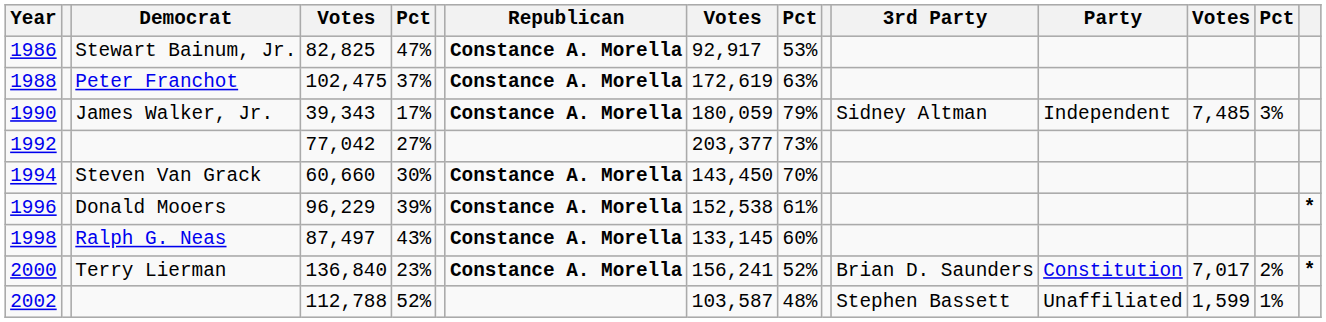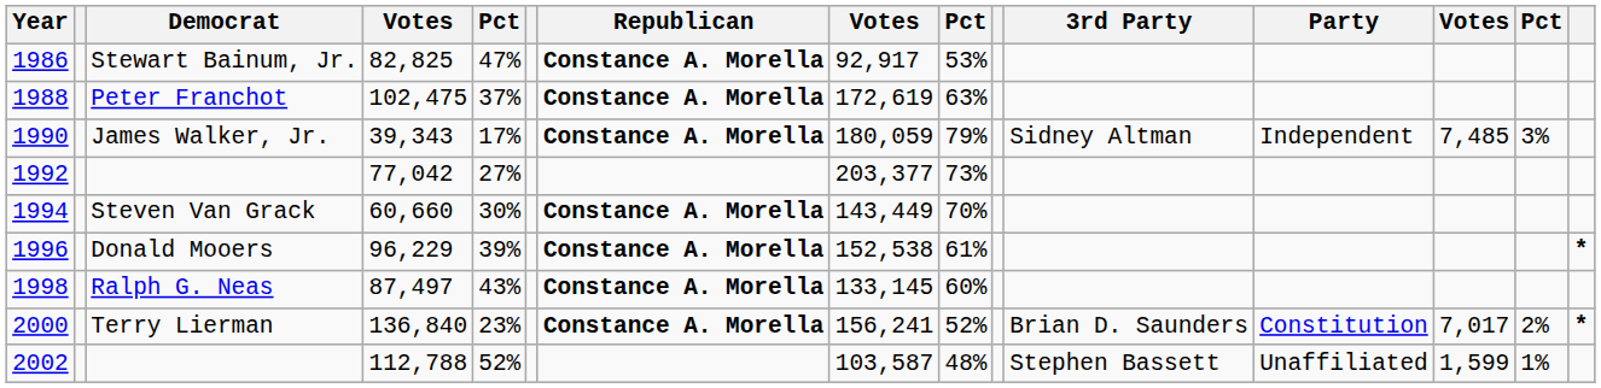1994 | column 8: 143,450 -> 143,449
